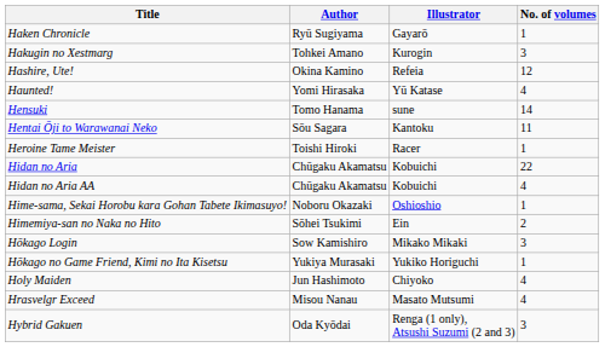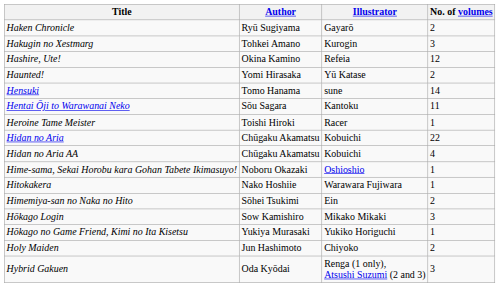Haken Chronicle | No. of volumes: 1 -> 2
Haunted! | No. of volumes: 4 -> 2
+ row: Hitokakera | Nako Hoshiie | Warawara Fujiwara | 1
Holy Maiden | No. of volumes: 4 -> 2
- row: Hrasvelgr Exceed | Misou Nanau | Masato Mutsumi | 4
